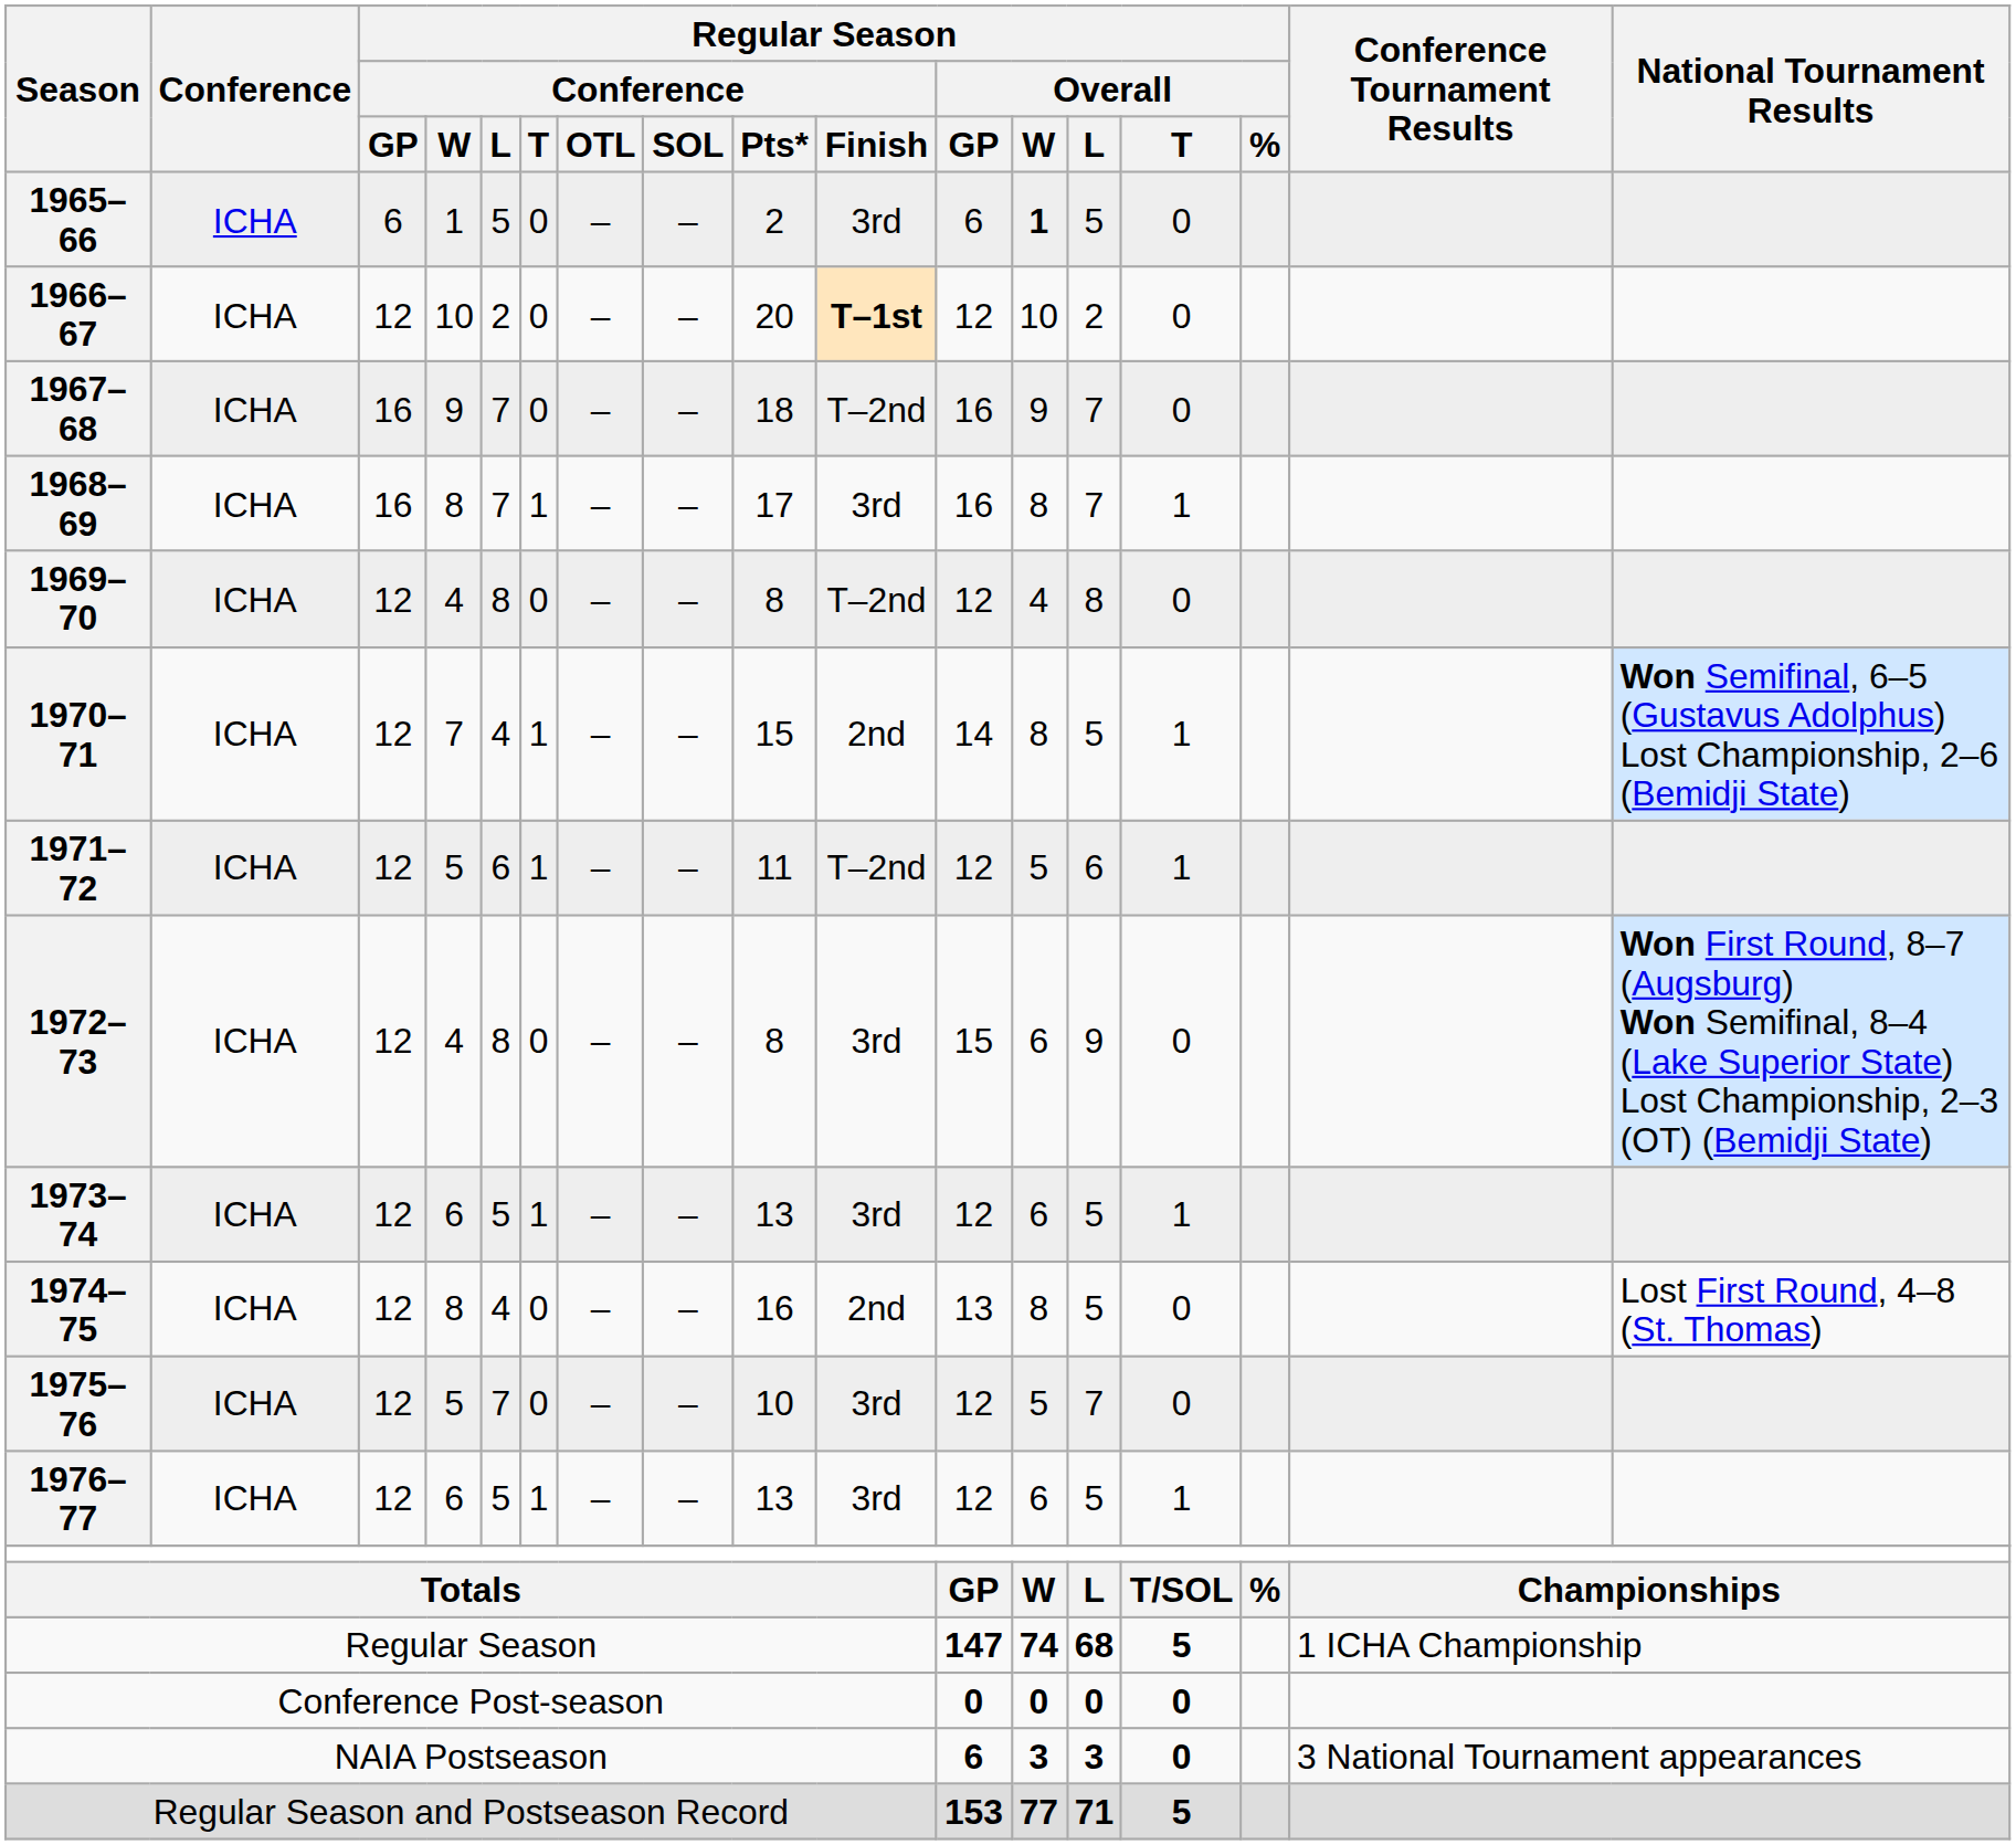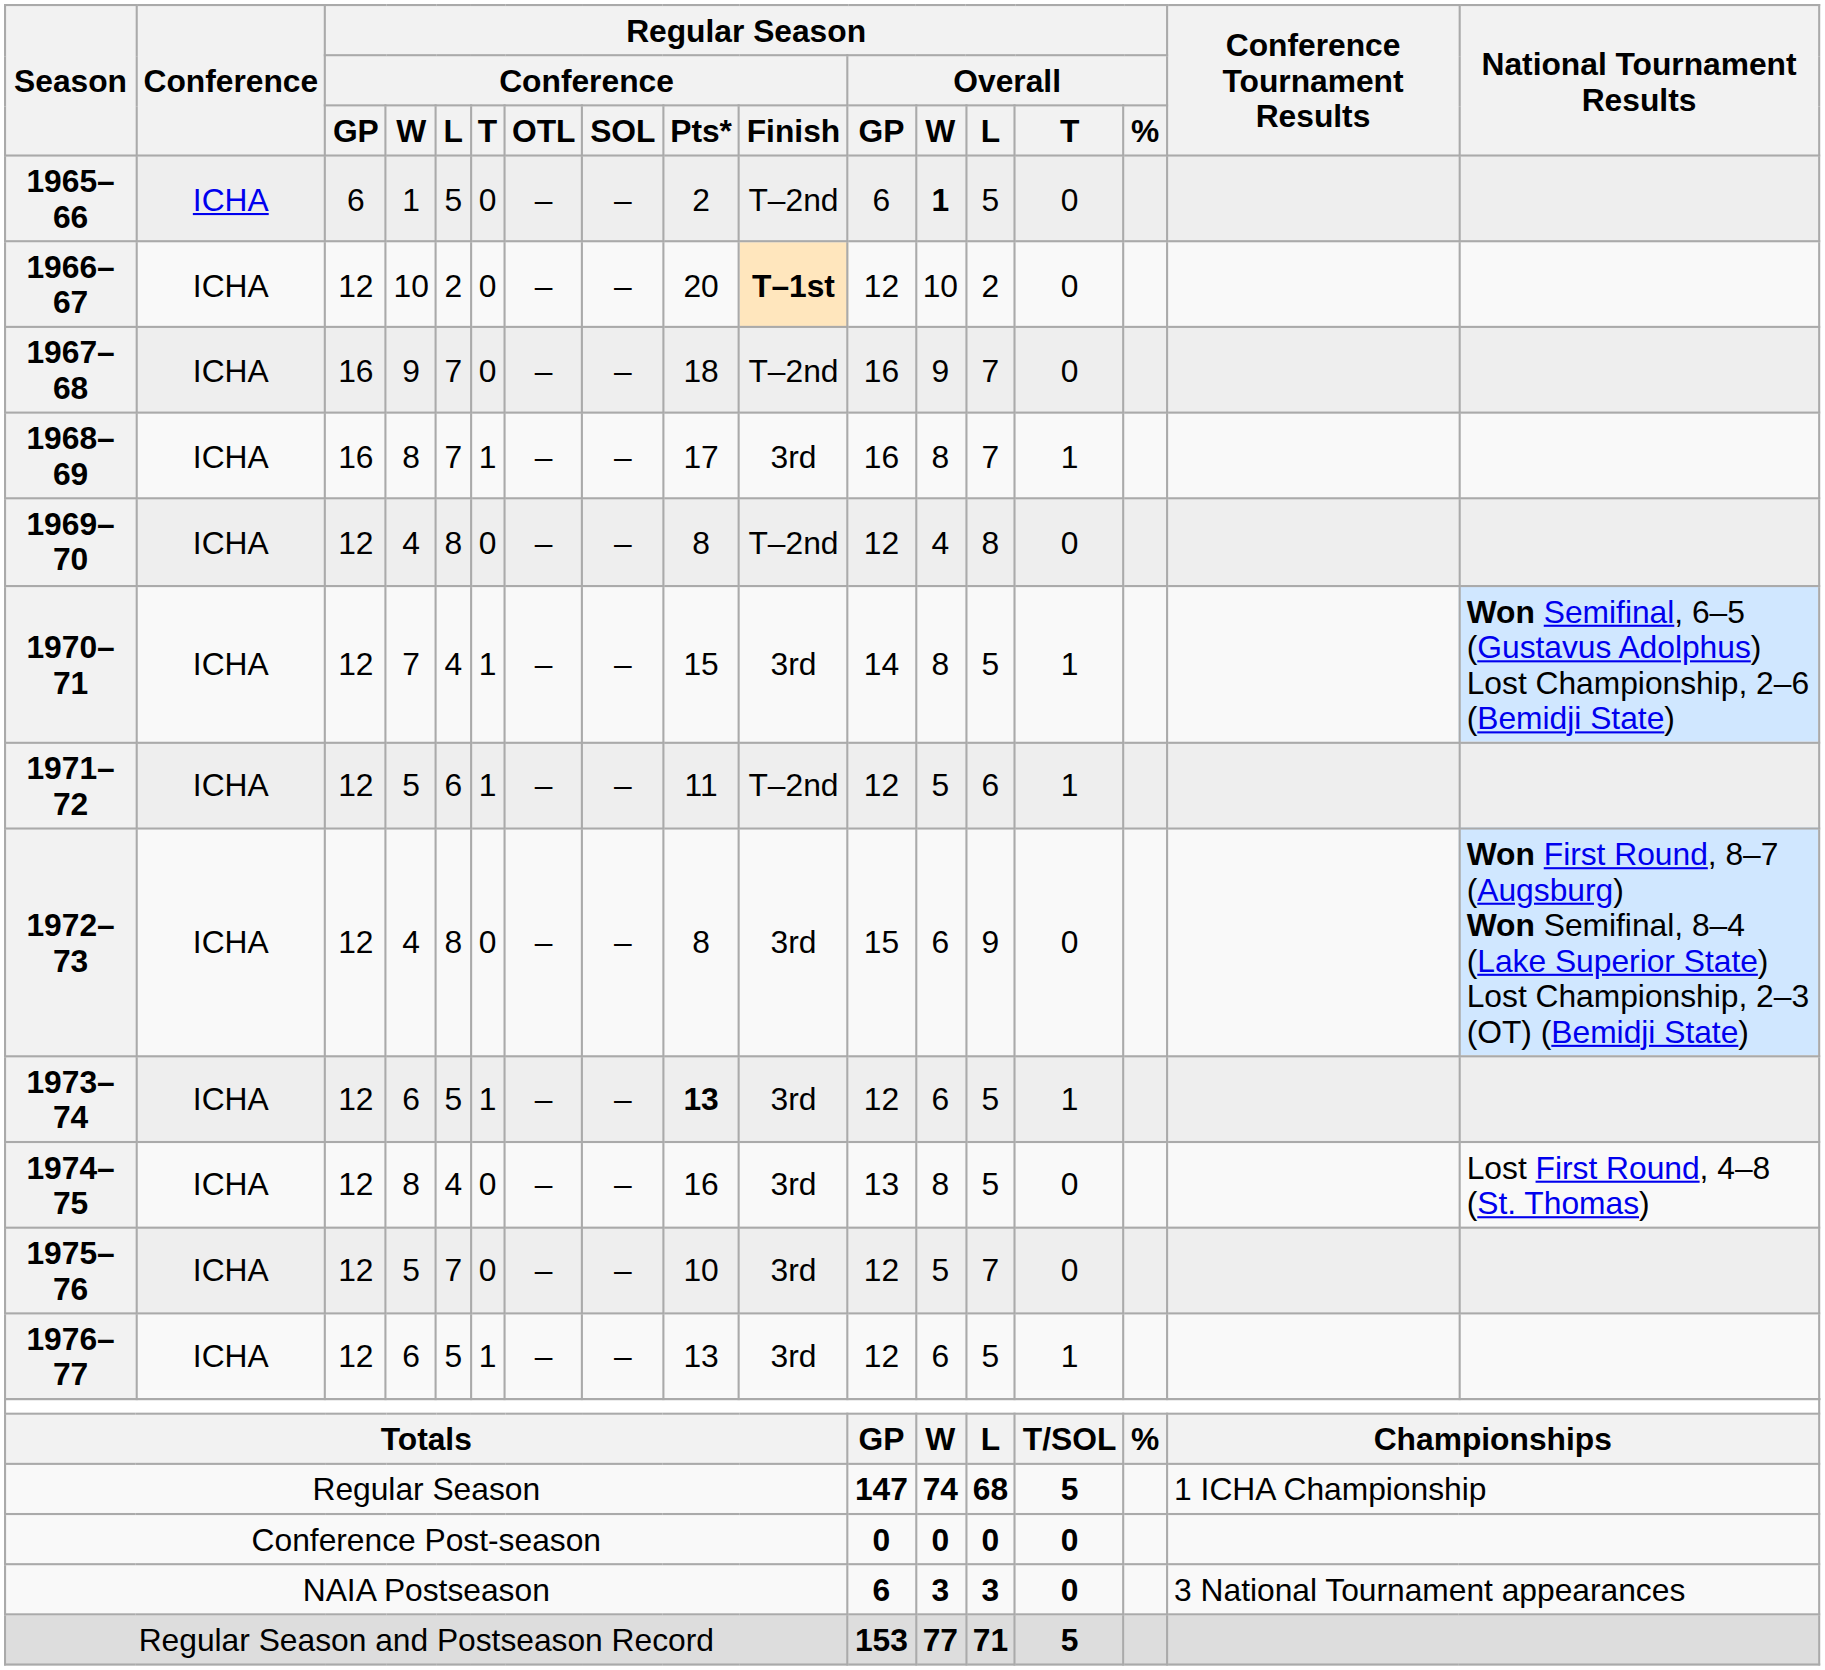1965–66 | Regular Season / Conference / Finish: 3rd -> T–2nd
1970–71 | Regular Season / Conference / Finish: 2nd -> 3rd
1973–74 | Regular Season / Conference / Pts*: normal -> bold
1974–75 | Regular Season / Conference / Finish: 2nd -> 3rd
